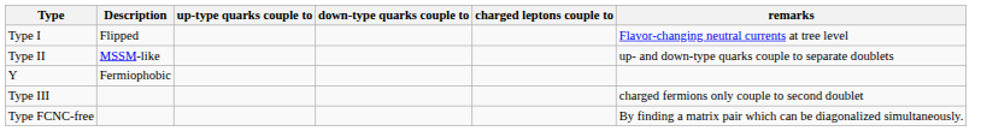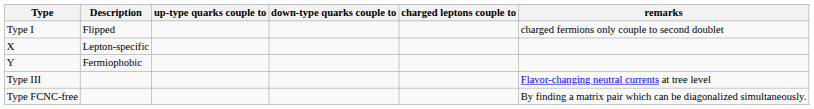Type I | remarks: Flavor-changing neutral currents at tree level -> charged fermions only couple to second doublet
- row: Type II | MSSM-like | up- and down-type quarks couple to separate doublets
+ row: X | Lepton-specific
Type III | remarks: charged fermions only couple to second doublet -> Flavor-changing neutral currents at tree level
